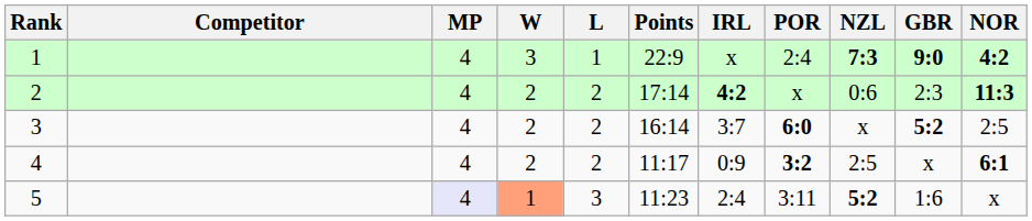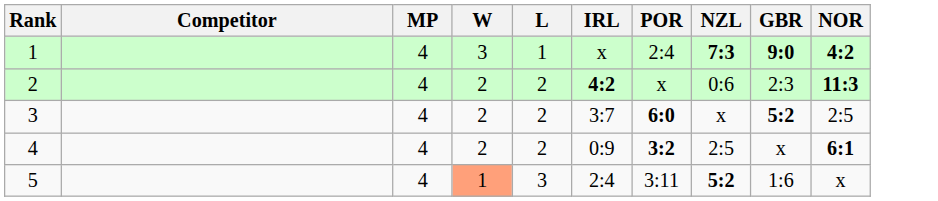- column: Points | 22:9 | 17:14 | 16:14 | 11:17 | 11:23
5 | MP: lavender background -> no background
